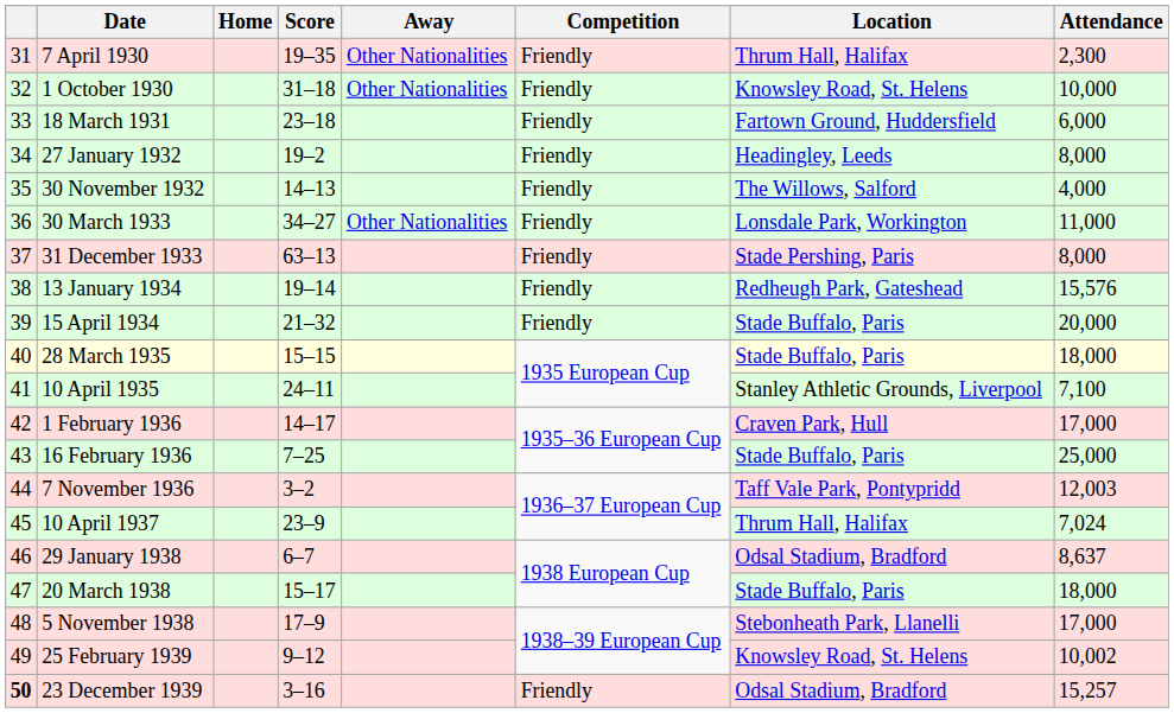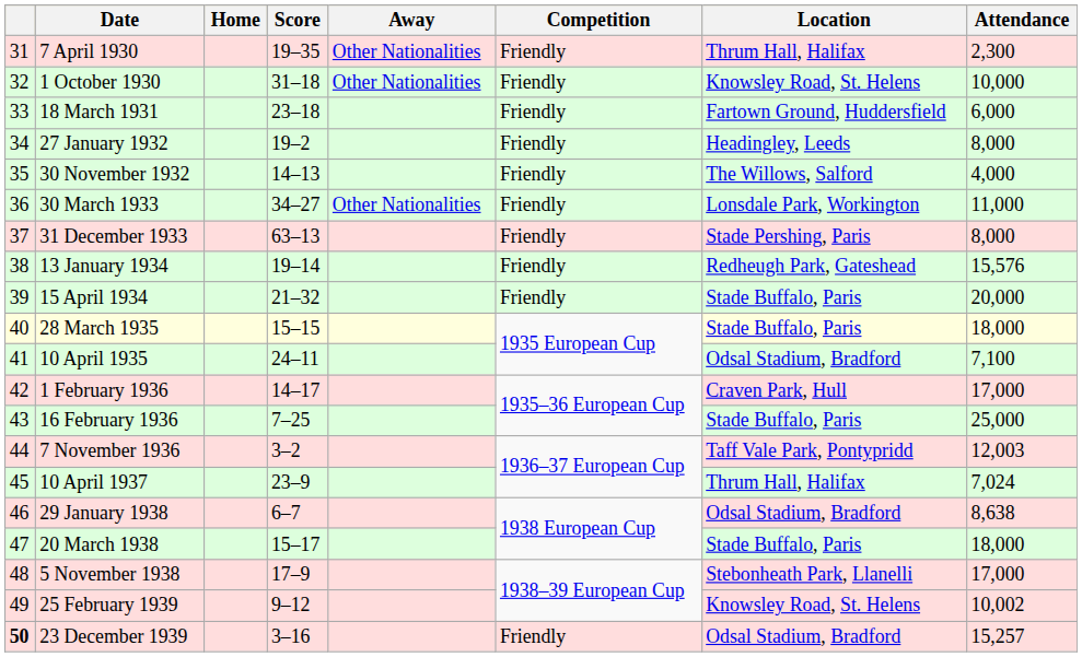10 April 1935 | Location: Stanley Athletic Grounds, Liverpool -> Odsal Stadium, Bradford
29 January 1938 | Attendance: 8,637 -> 8,638
